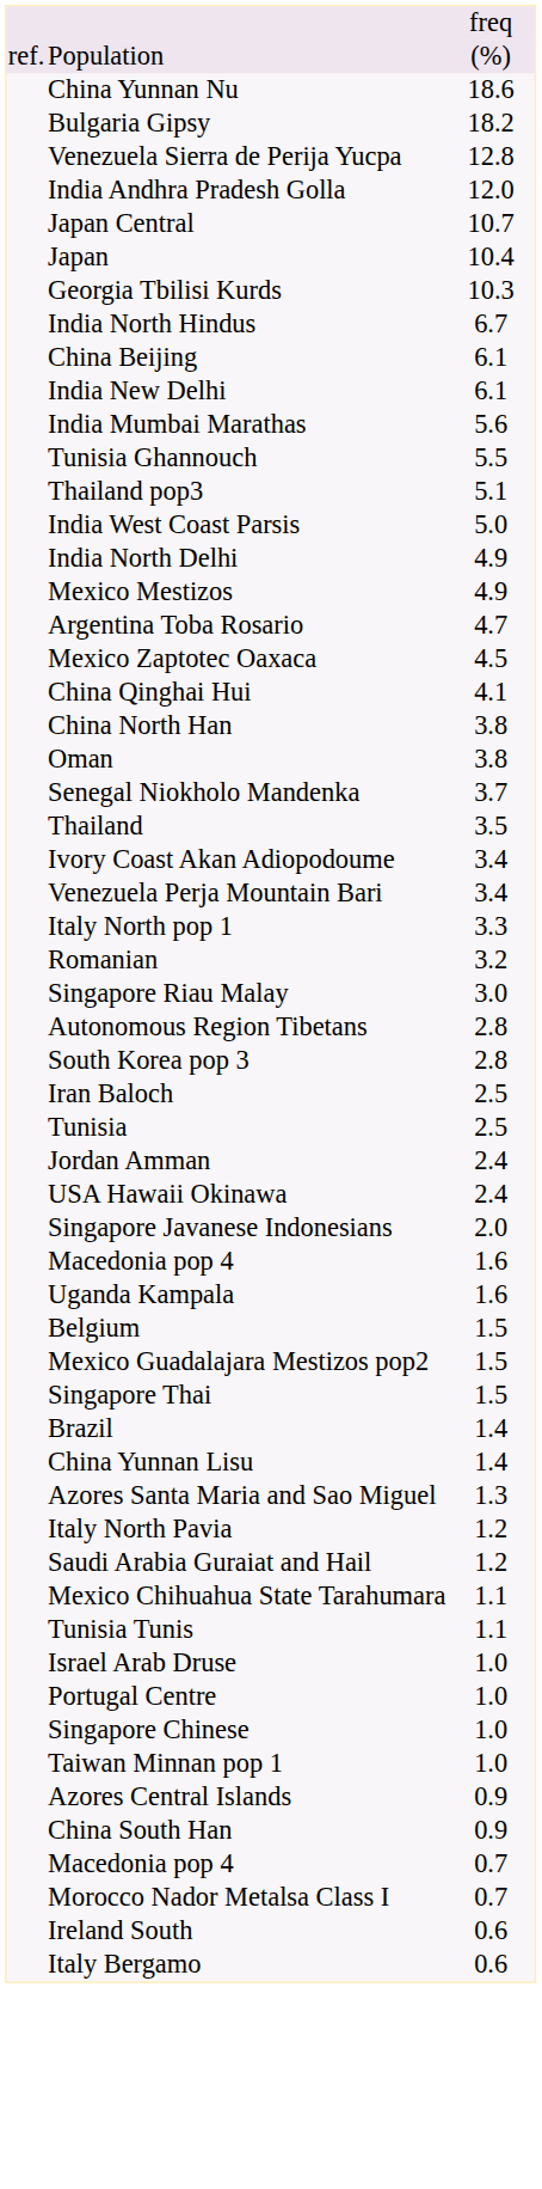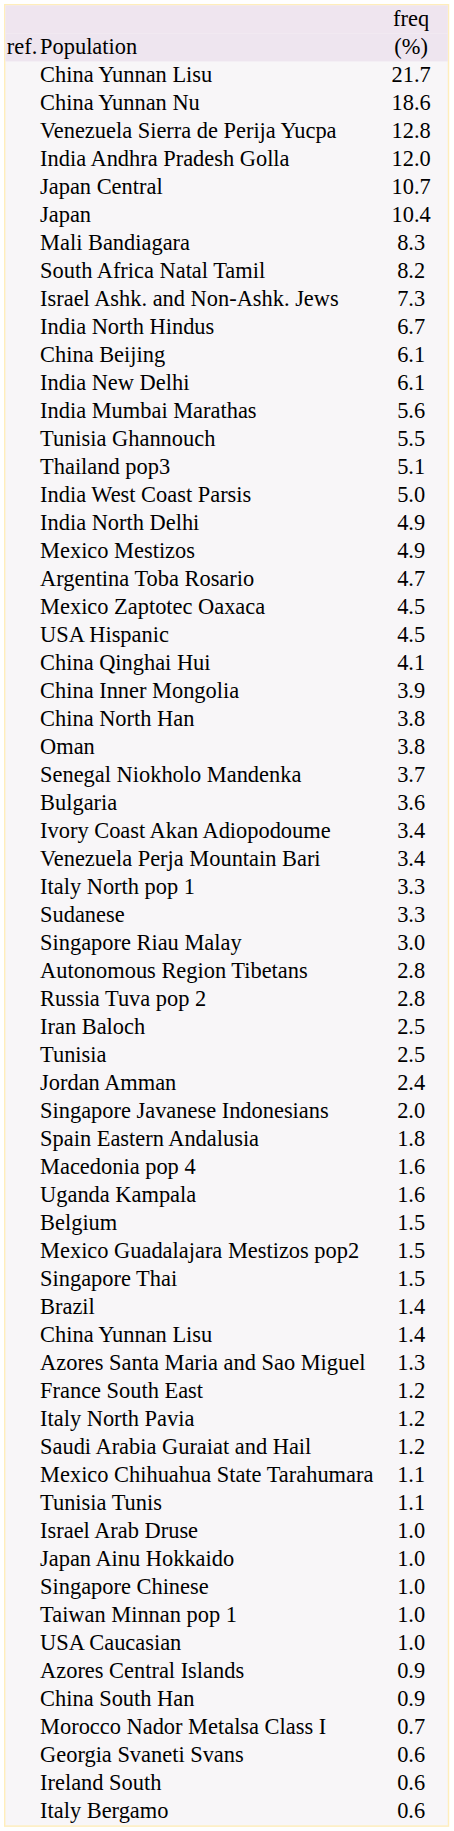+ row: China Yunnan Lisu | 21.7
- row: Bulgaria Gipsy | 18.2
- row: Georgia Tbilisi Kurds | 10.3
+ row: Mali Bandiagara | 8.3
+ row: South Africa Natal Tamil | 8.2
+ row: Israel Ashk. and Non-Ashk. Jews | 7.3
+ row: USA Hispanic | 4.5
+ row: China Inner Mongolia | 3.9
+ row: Bulgaria | 3.6
- row: Thailand | 3.5
+ row: Sudanese | 3.3
- row: Romanian | 3.2
+ row: Russia Tuva pop 2 | 2.8
- row: South Korea pop 3 | 2.8
- row: USA Hawaii Okinawa | 2.4
+ row: Spain Eastern Andalusia | 1.8
+ row: France South East | 1.2
+ row: Japan Ainu Hokkaido | 1.0
- row: Portugal Centre | 1.0
+ row: USA Caucasian | 1.0
- row: Macedonia pop 4 | 0.7
+ row: Georgia Svaneti Svans | 0.6
